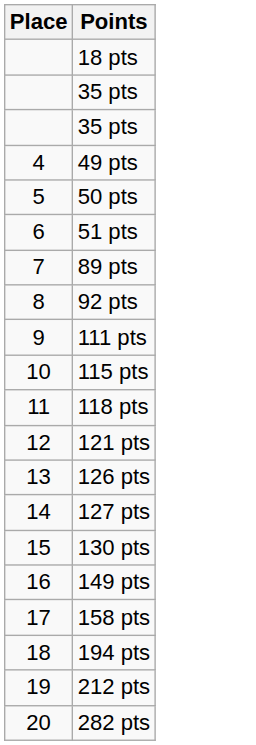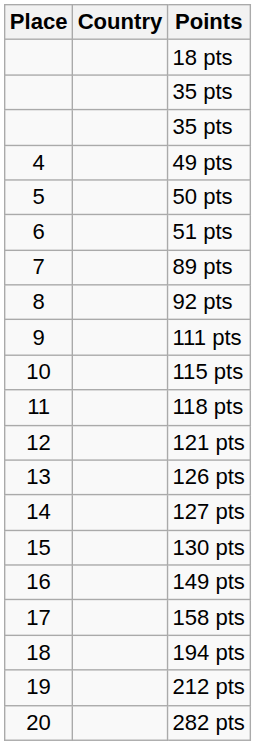+ column: Country
